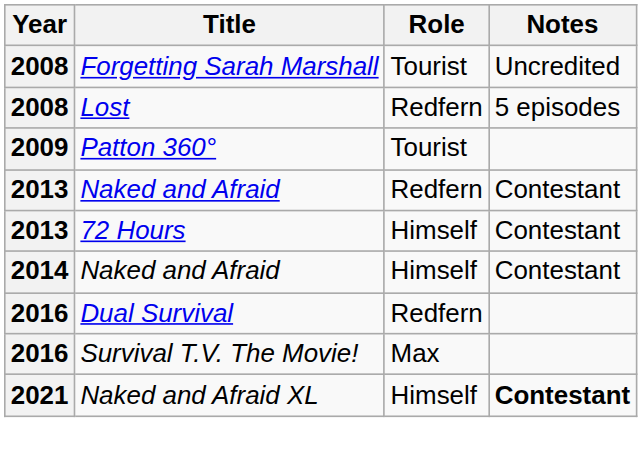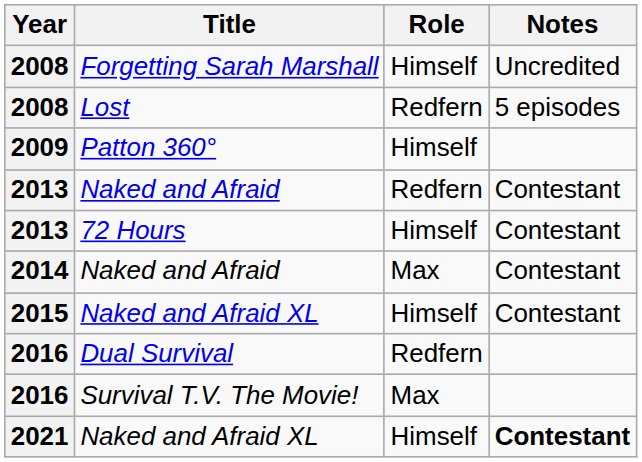Forgetting Sarah Marshall | Role: Tourist -> Himself
Patton 360° | Role: Tourist -> Himself
2014 / Naked and Afraid | Role: Himself -> Max
+ row: 2015 | Naked and Afraid XL | Himself | Contestant
